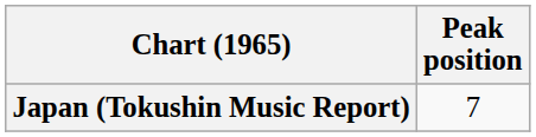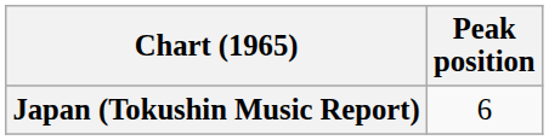Japan (Tokushin Music Report) | Peak position: 7 -> 6
